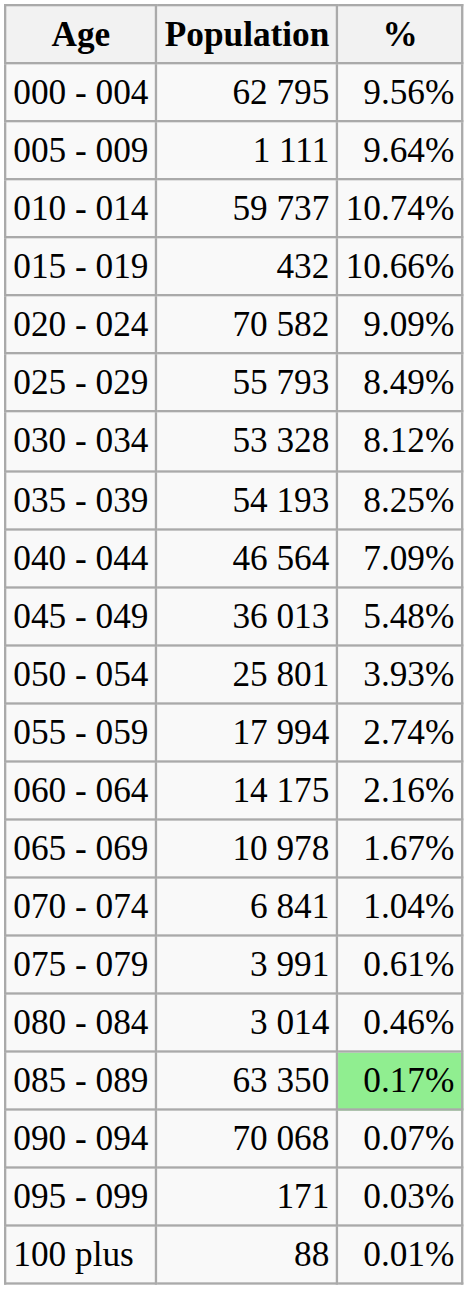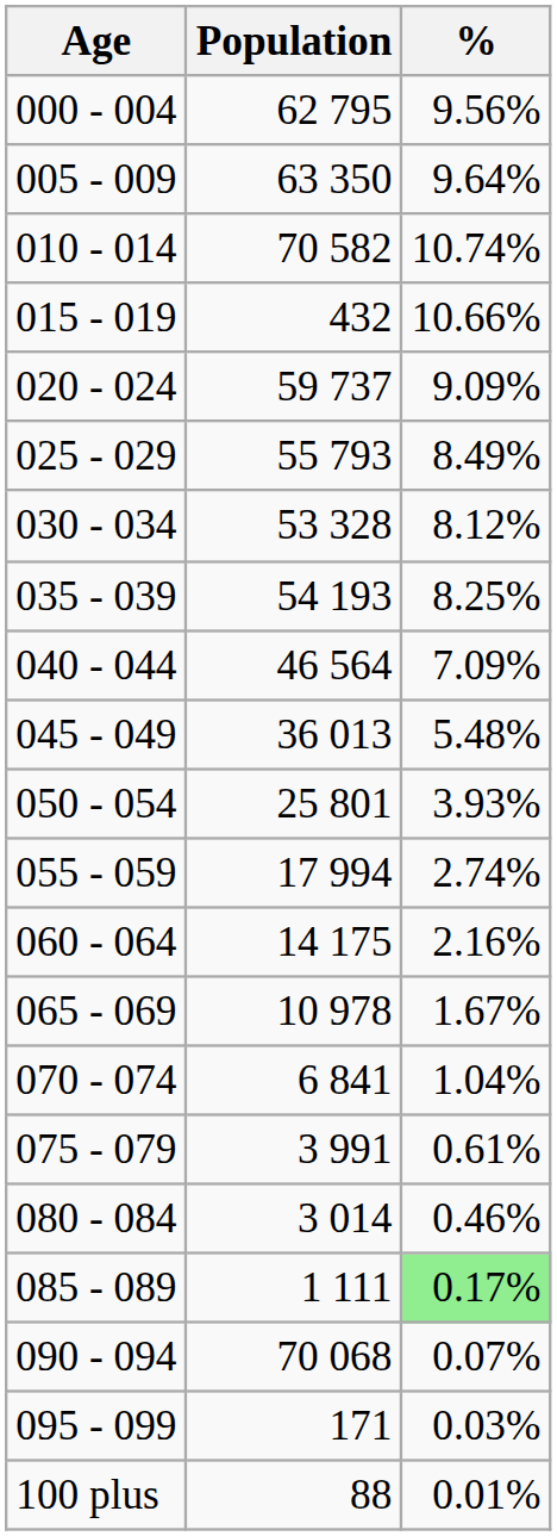005 - 009 | Population: 1 111 -> 63 350
010 - 014 | Population: 59 737 -> 70 582
020 - 024 | Population: 70 582 -> 59 737
085 - 089 | Population: 63 350 -> 1 111
